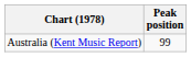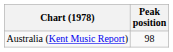Australia (Kent Music Report) | Peak position: 99 -> 98
